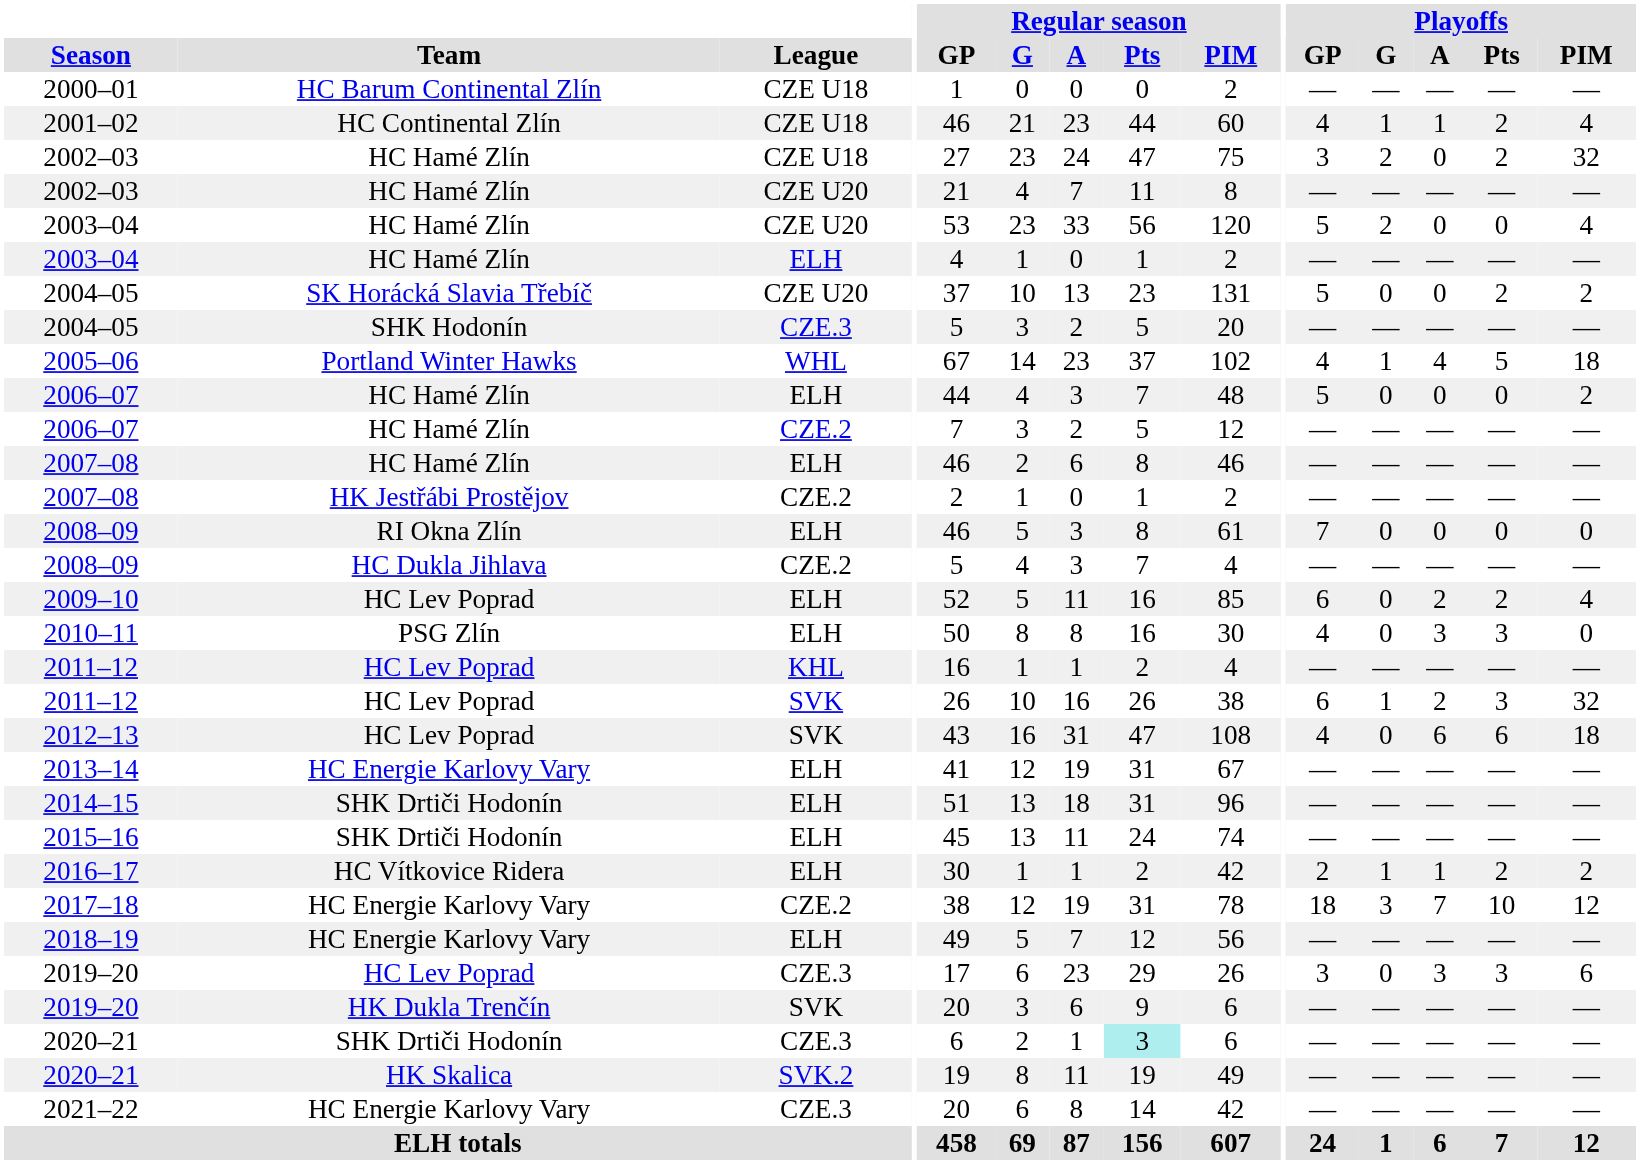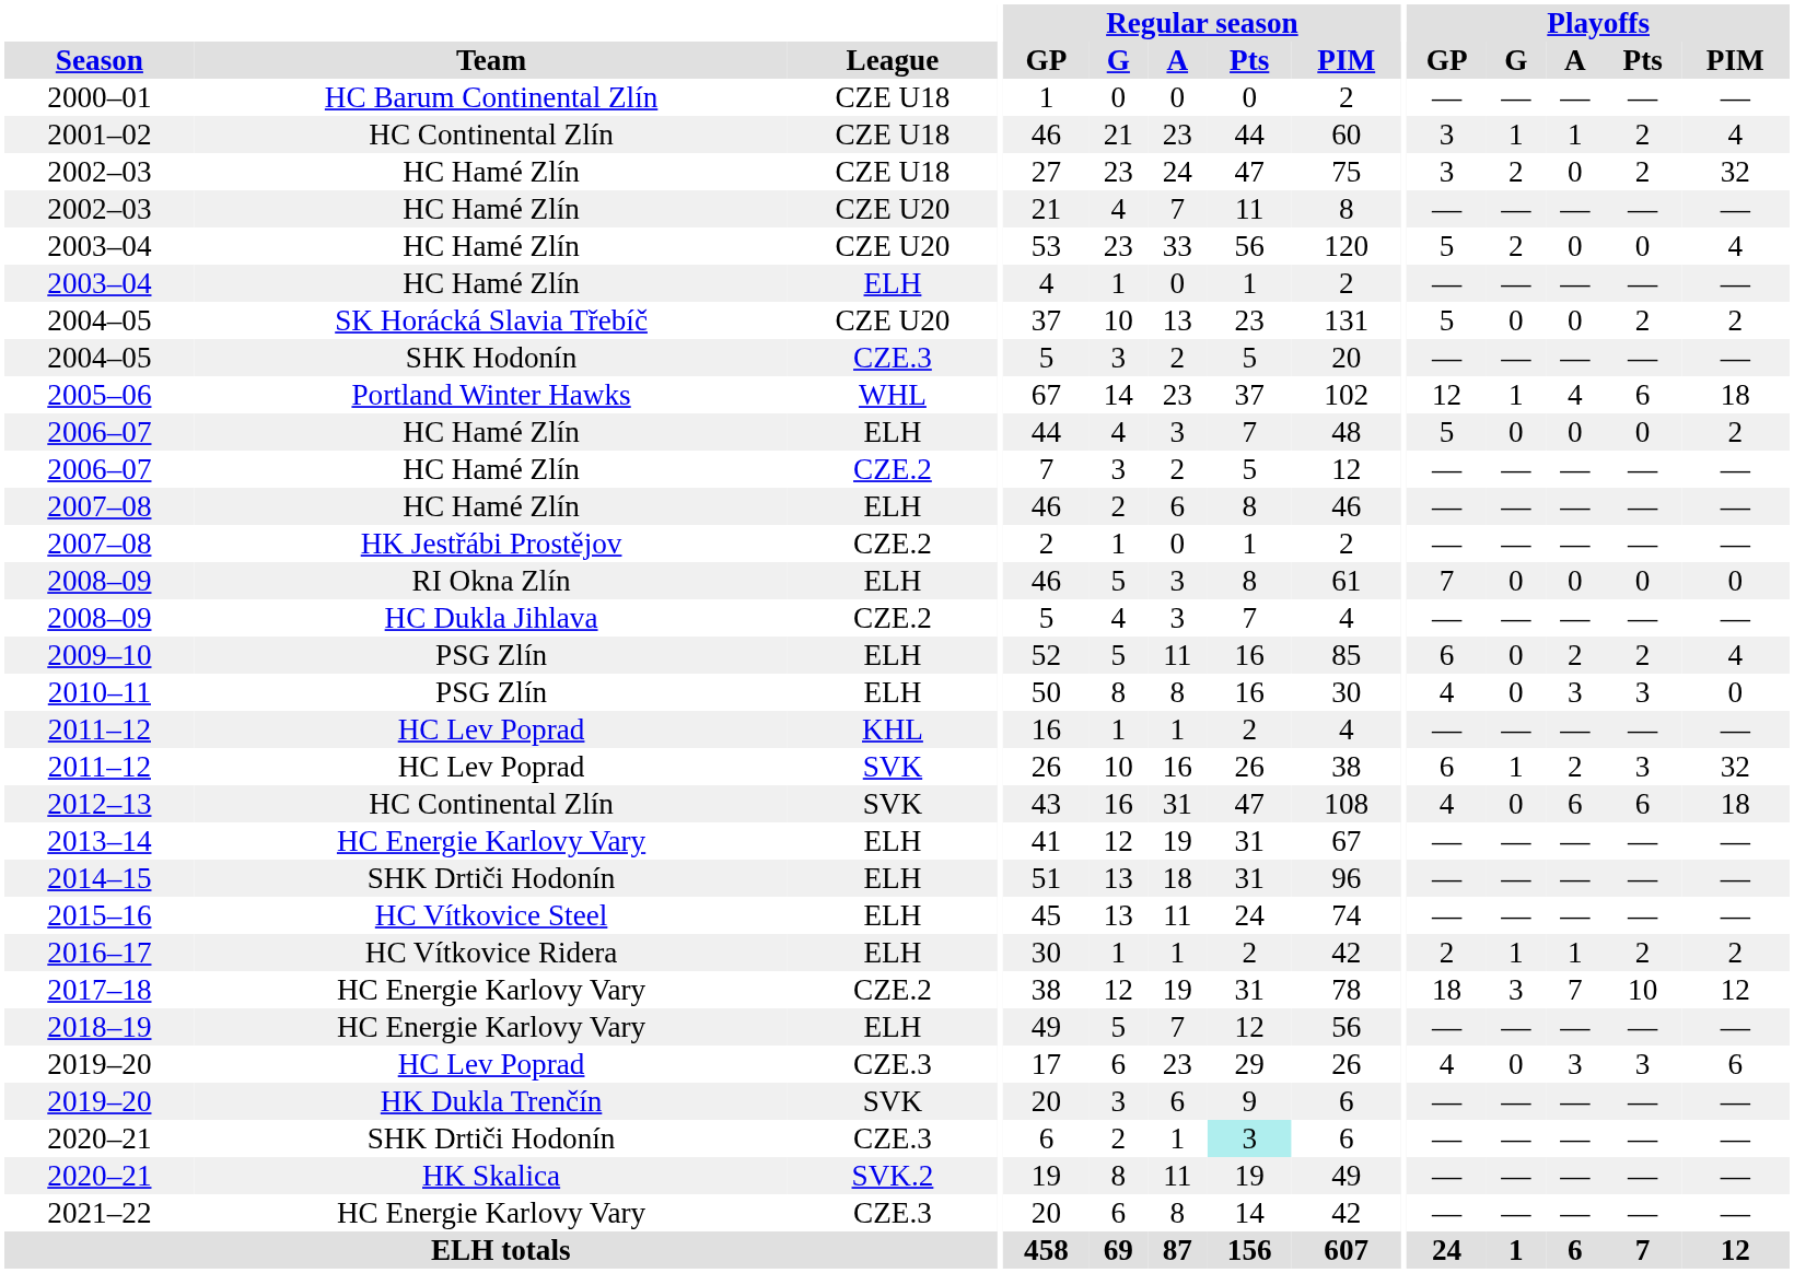2001–02 | Playoffs / GP: 4 -> 3
2005–06 | Playoffs / GP: 4 -> 12
2005–06 | Playoffs / Pts: 5 -> 6
2009–10 | Team: HC Lev Poprad -> PSG Zlín
2012–13 | Team: HC Lev Poprad -> HC Continental Zlín
2015–16 | Team: SHK Drtiči Hodonín -> HC Vítkovice Steel
2019–20 / CZE.3 | Playoffs / GP: 3 -> 4
